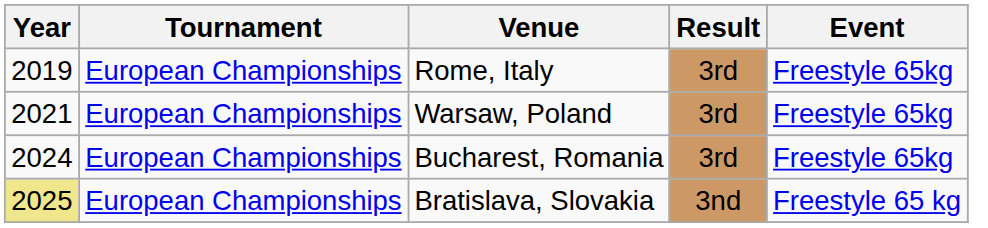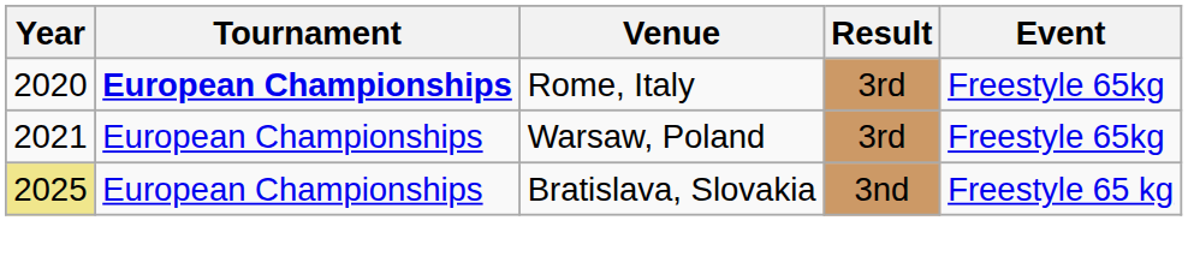Rome, Italy | Year: 2019 -> 2020
Rome, Italy | Tournament: normal -> bold
- row: 2024 | European Championships | Bucharest, Romania | 3rd | Freestyle 65kg
